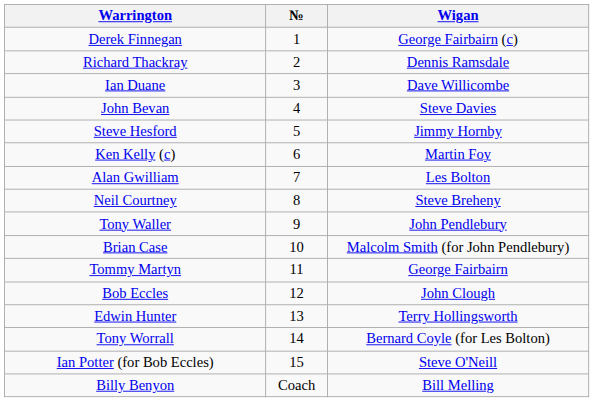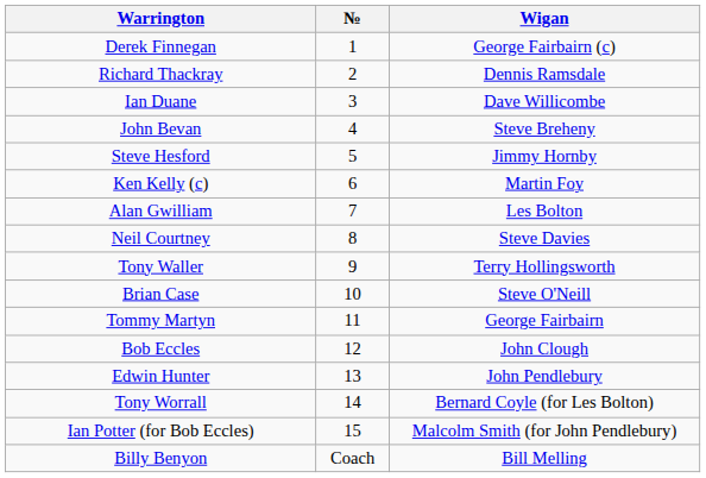John Bevan | Wigan: Steve Davies -> Steve Breheny
Neil Courtney | Wigan: Steve Breheny -> Steve Davies
Tony Waller | Wigan: John Pendlebury -> Terry Hollingsworth
Brian Case | Wigan: Malcolm Smith (for John Pendlebury) -> Steve O'Neill
Edwin Hunter | Wigan: Terry Hollingsworth -> John Pendlebury
Ian Potter (for Bob Eccles) | Wigan: Steve O'Neill -> Malcolm Smith (for John Pendlebury)
